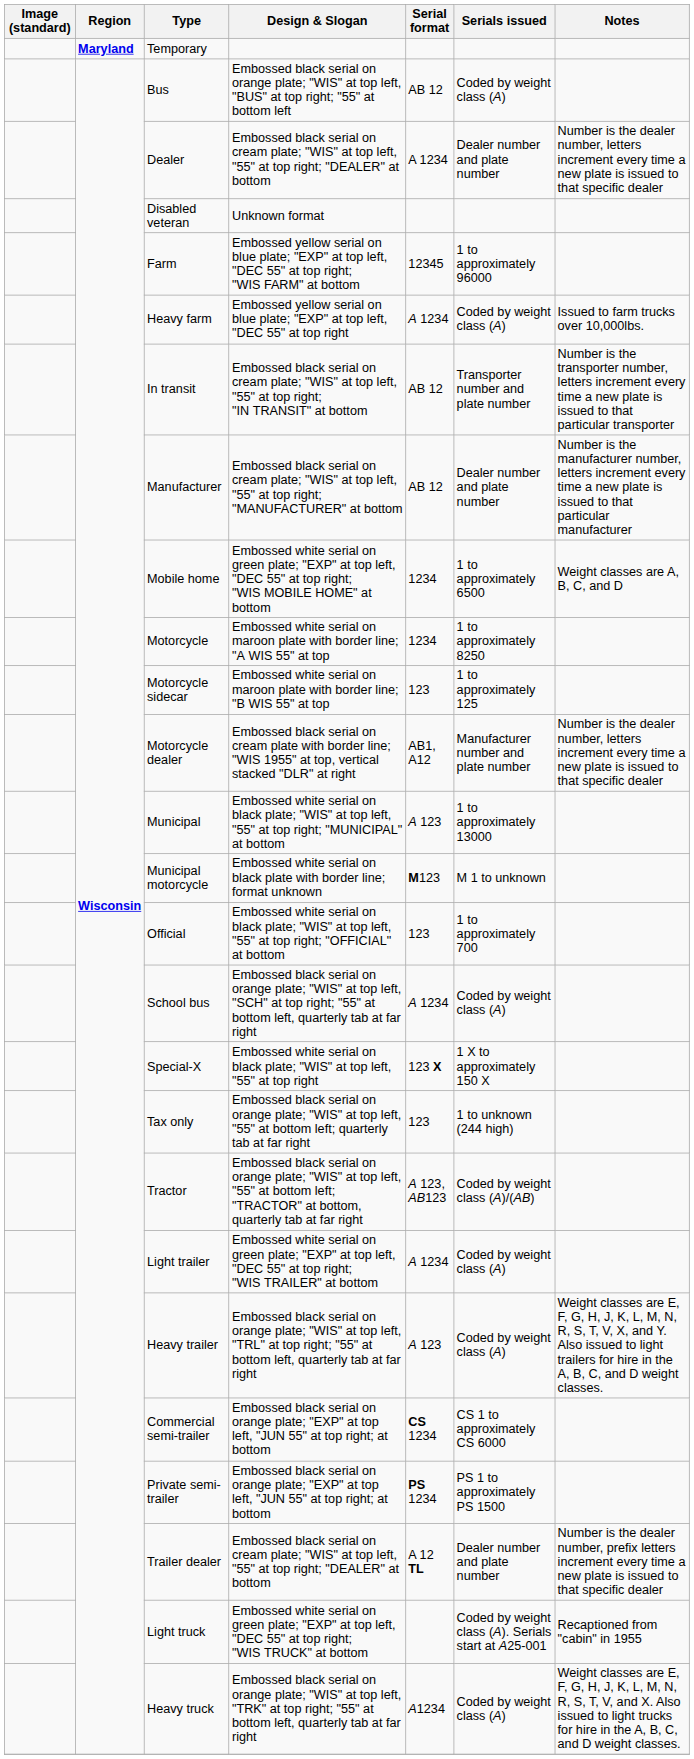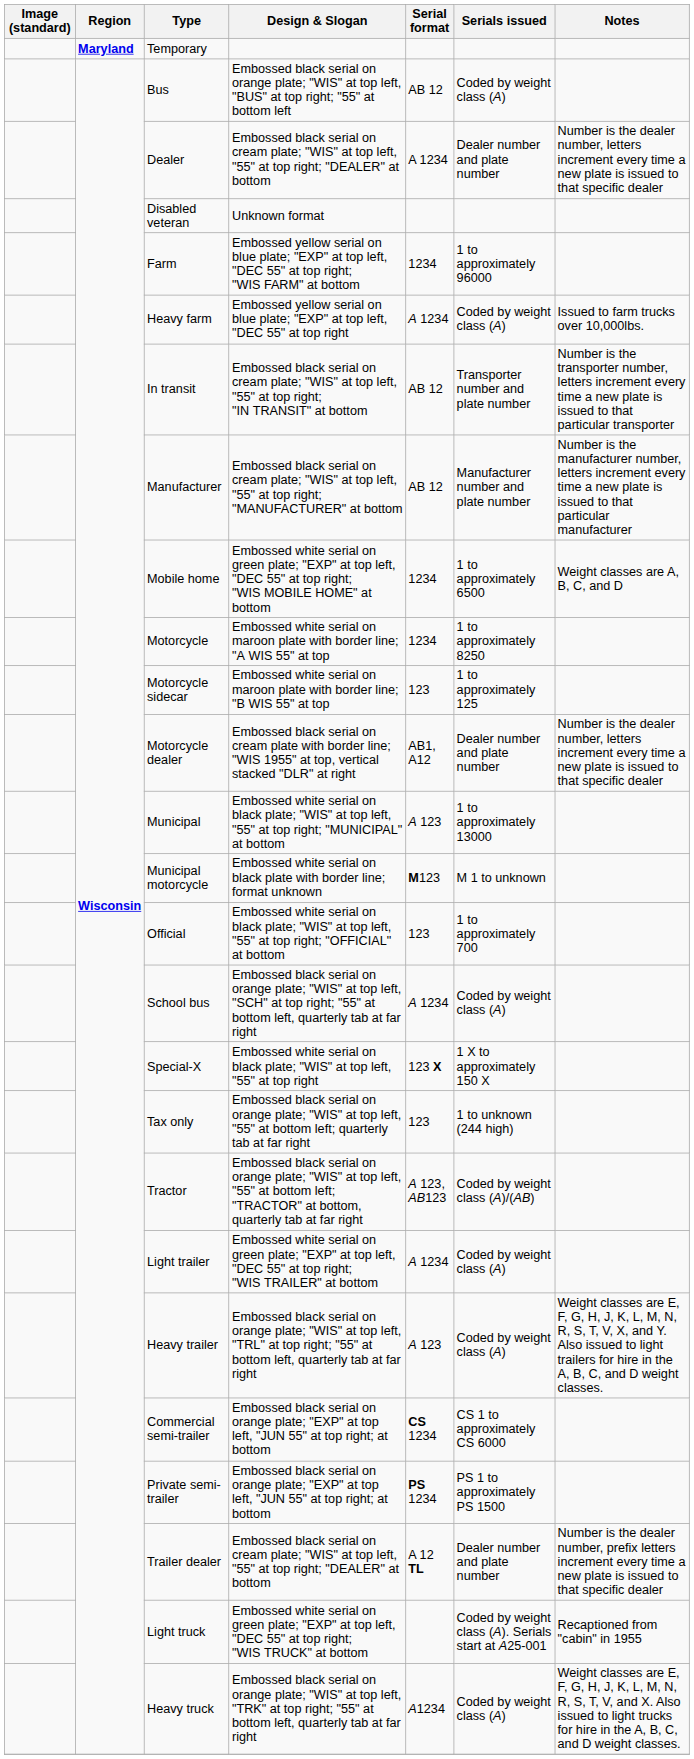Farm | Serial format: 12345 -> 1234
Manufacturer | Serials issued: Dealer number and plate number -> Manufacturer number and plate number
Motorcycle dealer | Serials issued: Manufacturer number and plate number -> Dealer number and plate number
